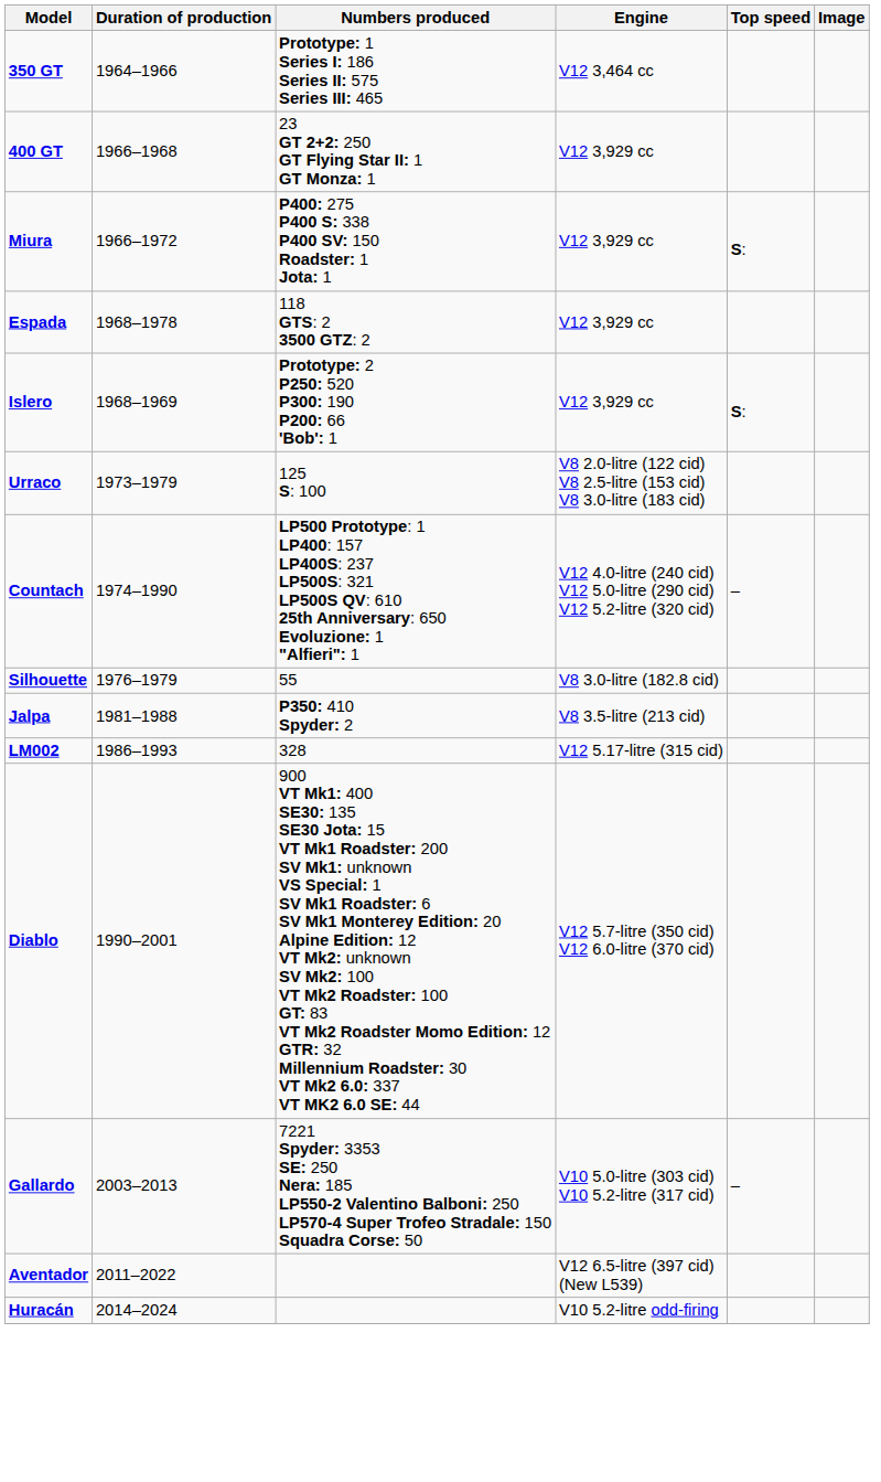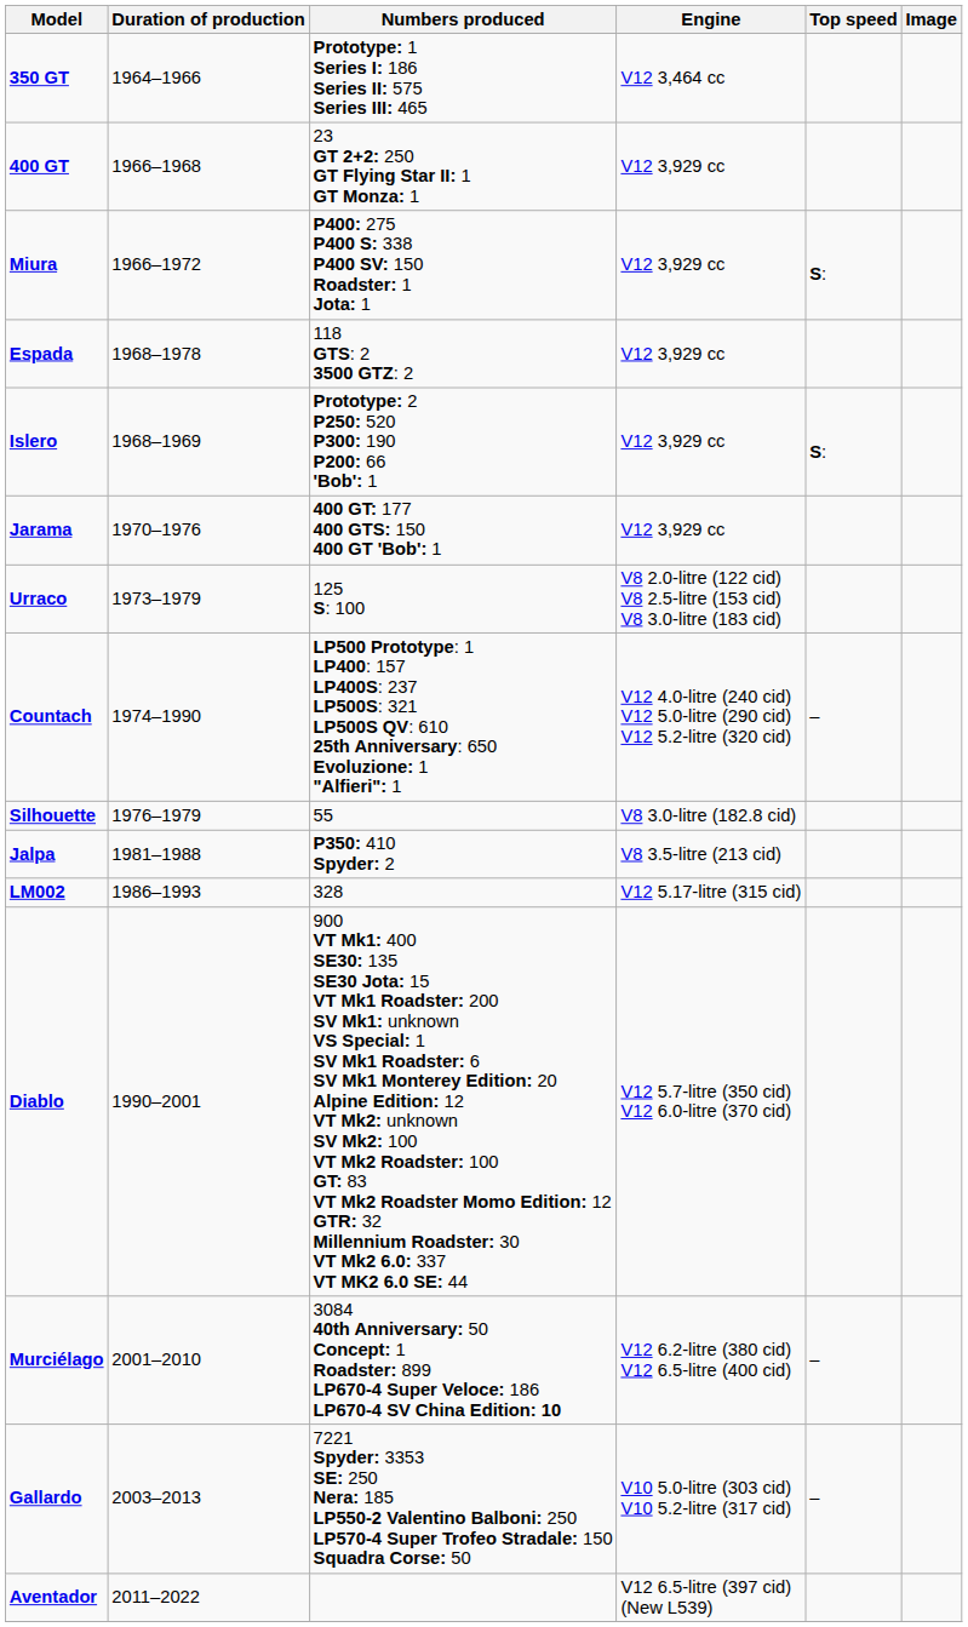+ row: Jarama | 1970–1976 | 400 GT: 177 400 GTS: 150 400 GT 'Bob': 1 | V12 3,929 cc
+ row: Murciélago | 2001–2010 | 3084 40th Anniversary: 50 Concept: 1 Roadster: 899 LP670-4 Super Veloce: 186 LP670-4 SV China Edition: 10 | V12 6.2-litre (380 cid) V12 6.5-litre (400 cid) | –
- row: Huracán | 2014–2024 | V10 5.2-litre odd-firing
